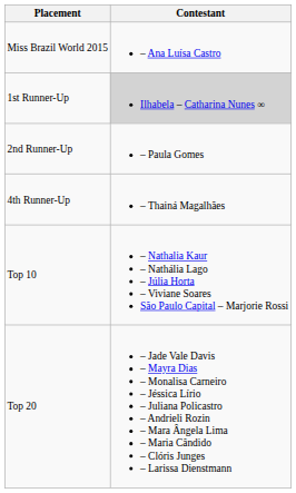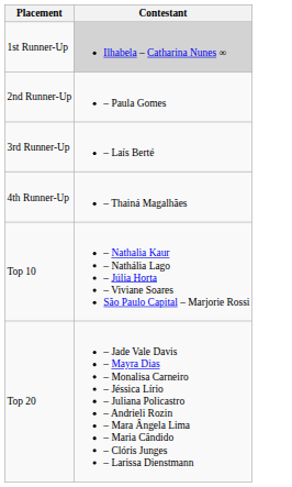- row: Miss Brazil World 2015 | – Ana Luísa Castro
+ row: 3rd Runner-Up | – Laís Berté
